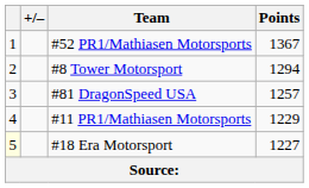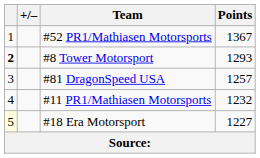#8 Tower Motorsport | column 1: normal -> bold
#8 Tower Motorsport | Points: 1294 -> 1293
#11 PR1/Mathiasen Motorsports | Points: 1229 -> 1232
